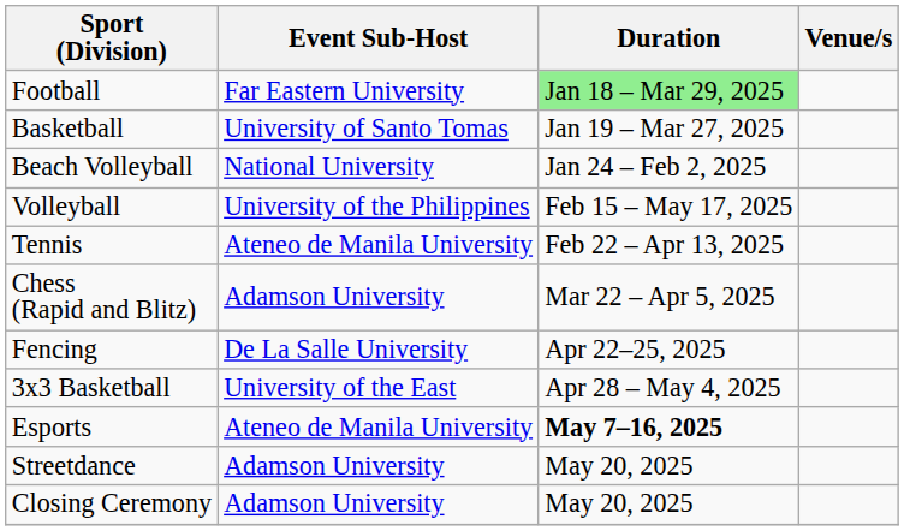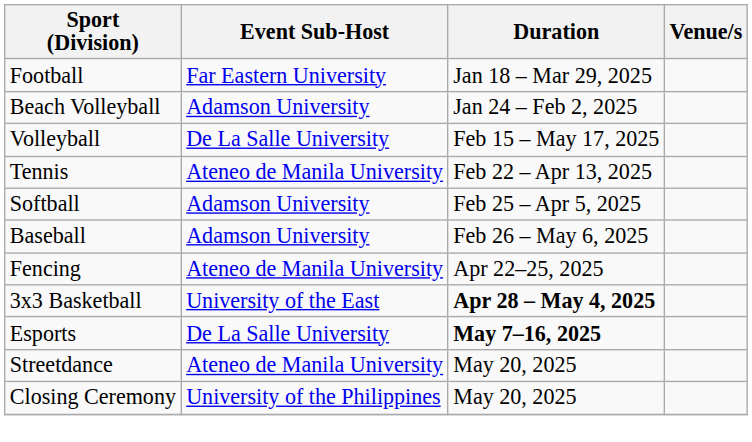Football | Duration: lightgreen background -> no background
- row: Basketball | University of Santo Tomas | Jan 19 – Mar 27, 2025
Beach Volleyball | Event Sub-Host: National University -> Adamson University
Volleyball | Event Sub-Host: University of the Philippines -> De La Salle University
+ row: Softball | Adamson University | Feb 25 – Apr 5, 2025
+ row: Baseball | Adamson University | Feb 26 – May 6, 2025
- row: Chess (Rapid and Blitz) | Adamson University | Mar 22 – Apr 5, 2025
Fencing | Event Sub-Host: De La Salle University -> Ateneo de Manila University
3x3 Basketball | Duration: normal -> bold
Esports | Event Sub-Host: Ateneo de Manila University -> De La Salle University
Streetdance | Event Sub-Host: Adamson University -> Ateneo de Manila University
Closing Ceremony | Event Sub-Host: Adamson University -> University of the Philippines
